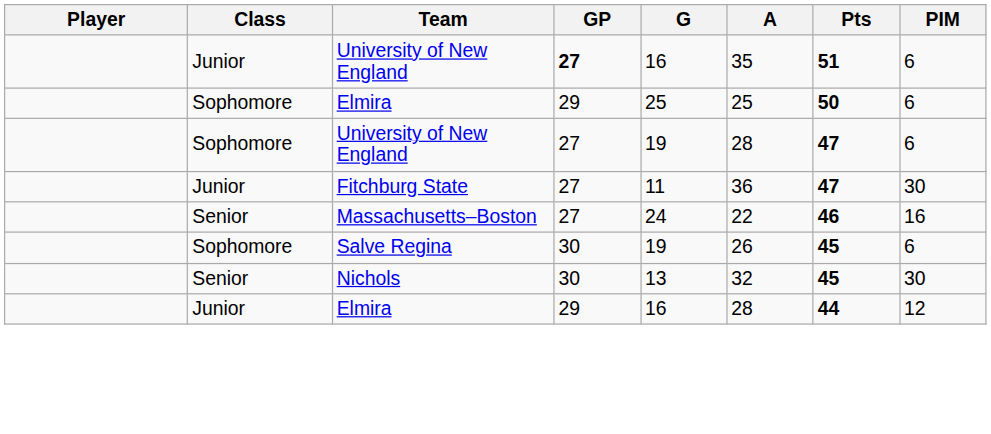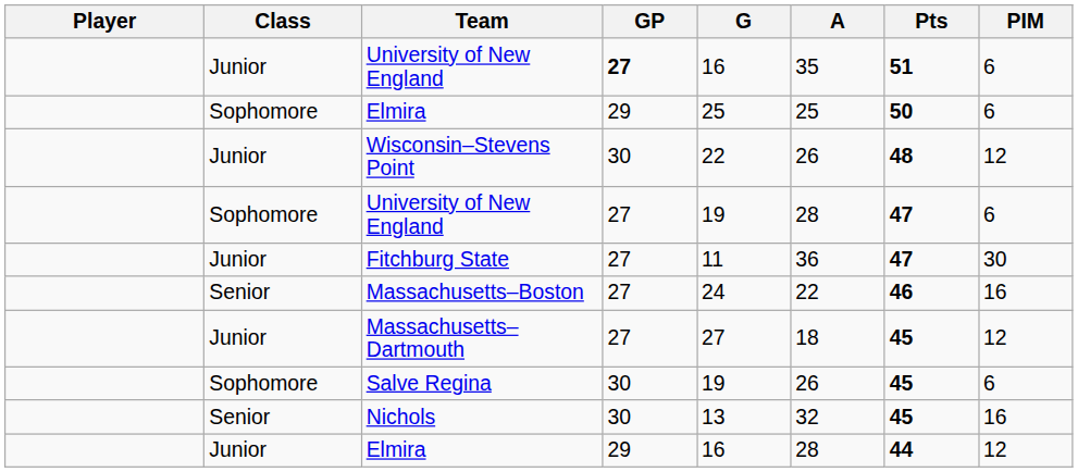+ row: Junior | Wisconsin–Stevens Point | 30 | 22 | 26 | 48 | 12
+ row: Junior | Massachusetts–Dartmouth | 27 | 27 | 18 | 45 | 12
Nichols | PIM: 30 -> 16
